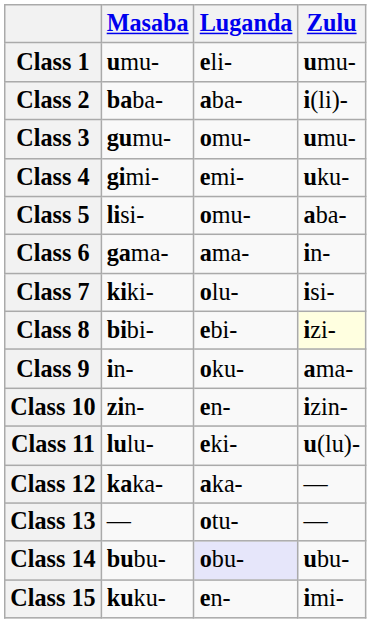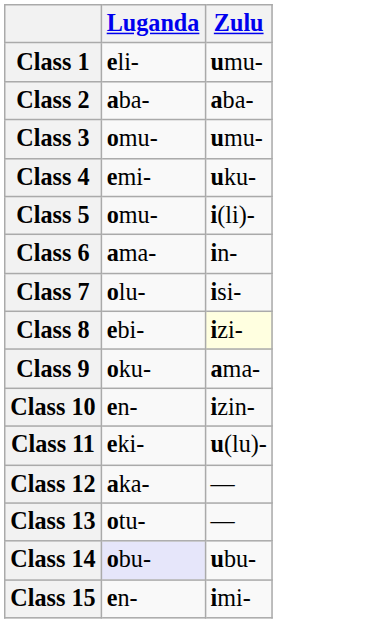- column: Masaba | umu- | baba- | gumu- | gimi- | lisi- | gama- | kiki- | bibi- | in- | zin- | lulu- | kaka- | — | bubu- | kuku-
Class 2 | Zulu: i(li)- -> aba-
Class 5 | Zulu: aba- -> i(li)-
